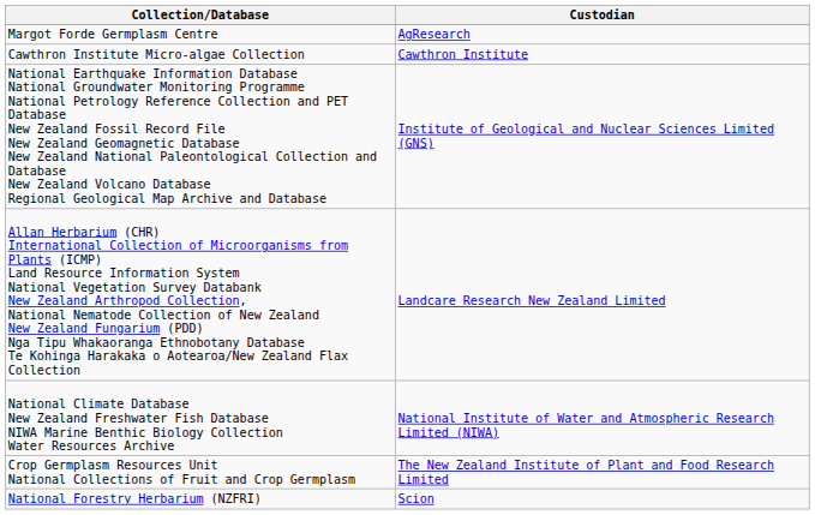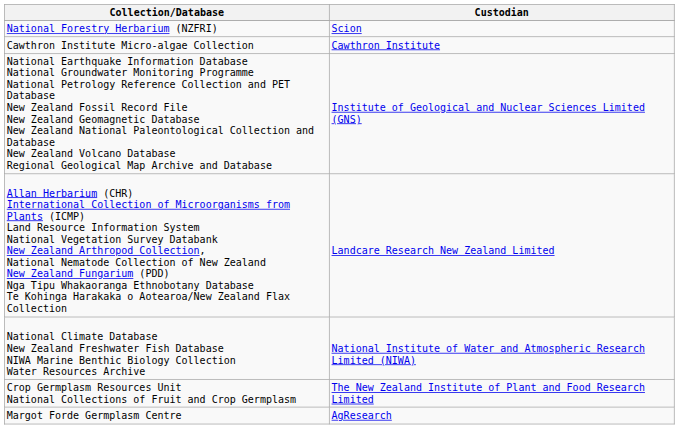rows swapped: Margot Forde Germplasm Centre <-> National Forestry Herbarium (NZFRI)
